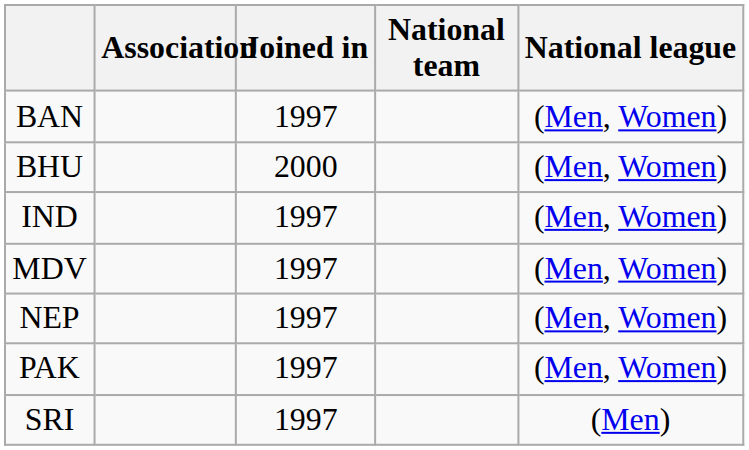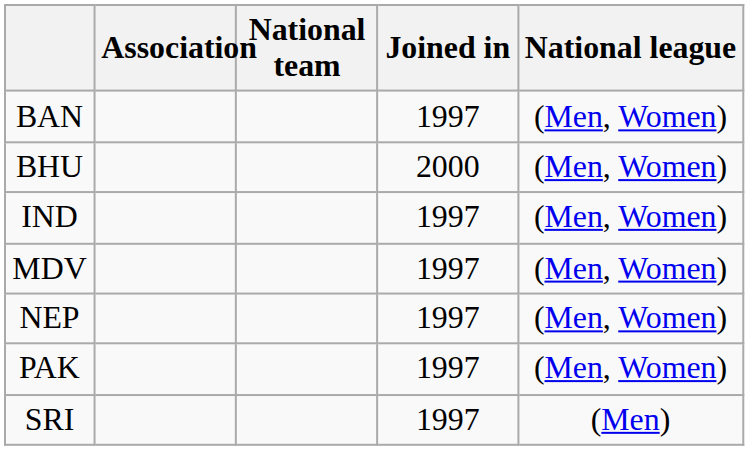columns swapped: Joined in <-> National team
